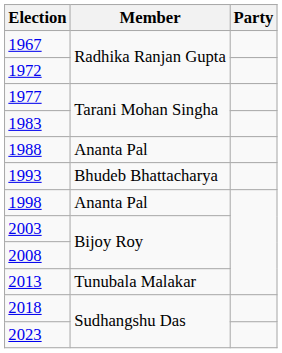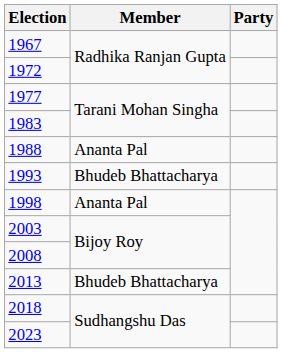2013 | Member: Tunubala Malakar -> Bhudeb Bhattacharya
